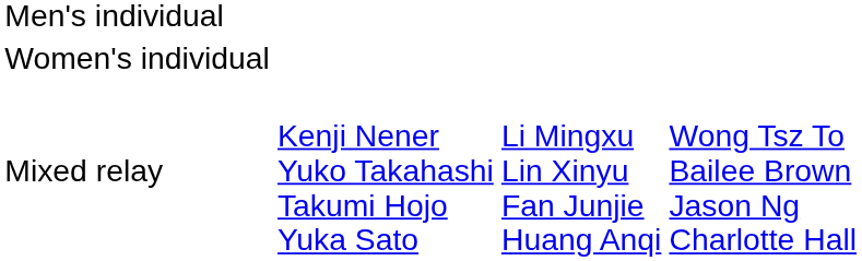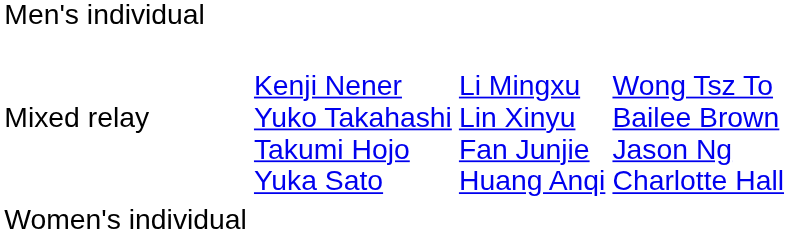rows swapped: Women's individual <-> Mixed relay
